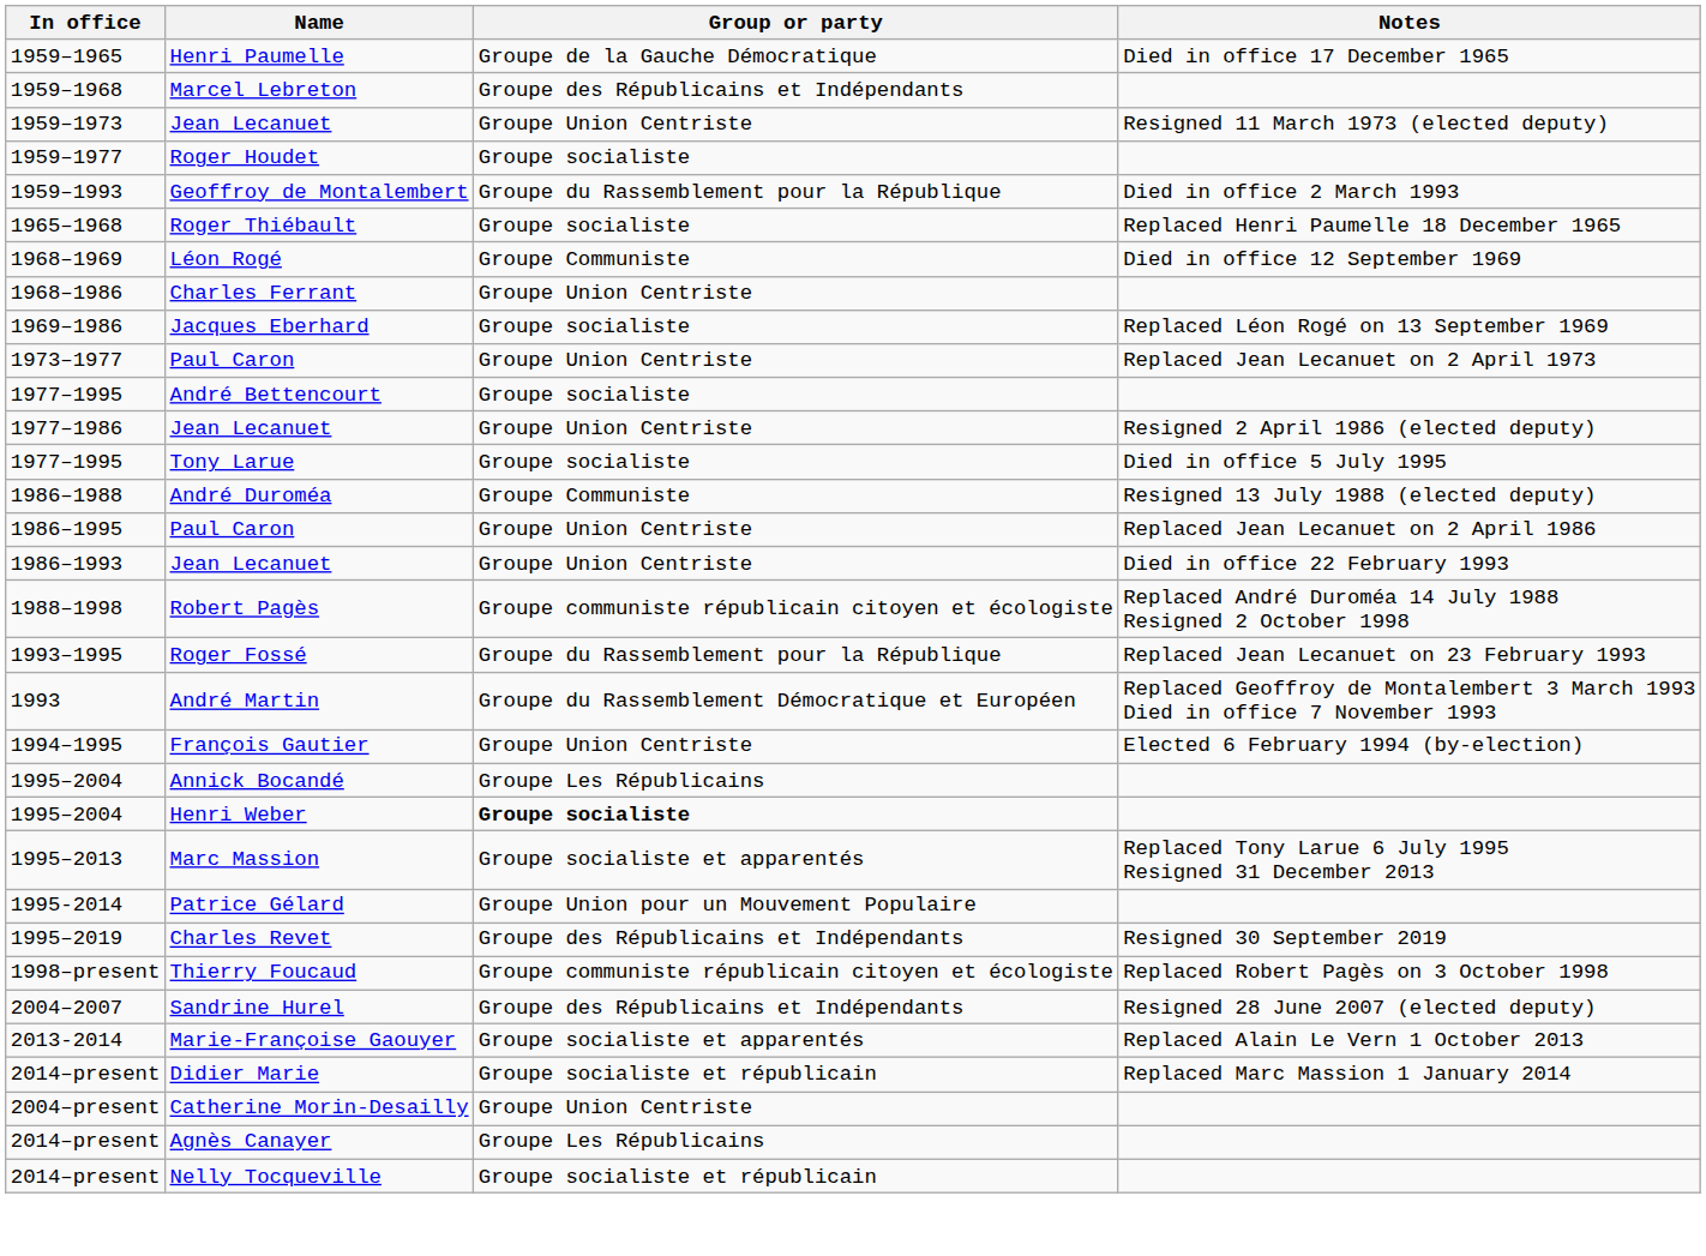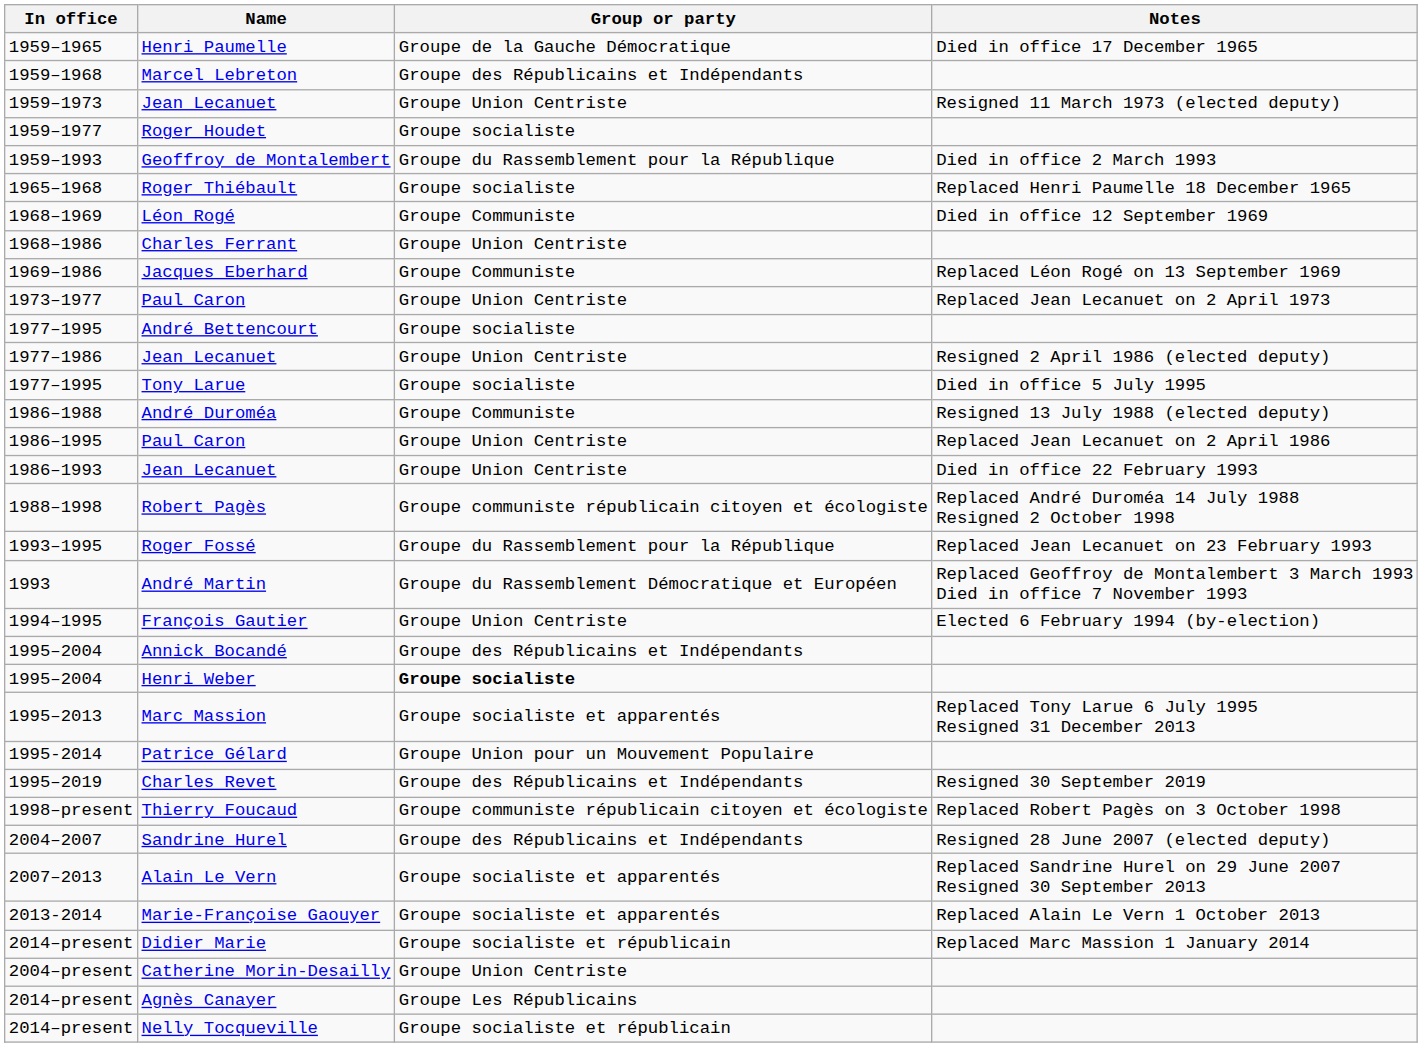Jacques Eberhard | Group or party: Groupe socialiste -> Groupe Communiste
Annick Bocandé | Group or party: Groupe Les Républicains -> Groupe des Républicains et Indépendants
+ row: 2007–2013 | Alain Le Vern | Groupe socialiste et apparentés | Replaced Sandrine Hurel on 29 June 2007 Resigned 30 September 2013
